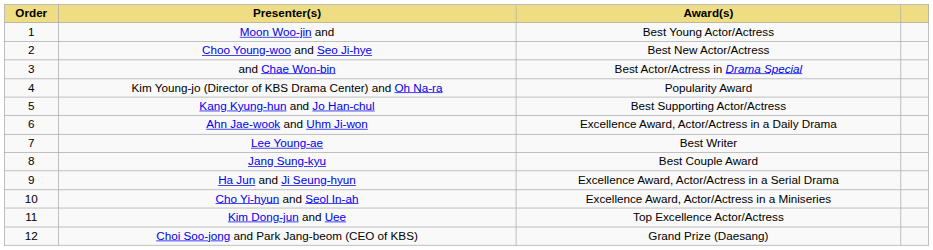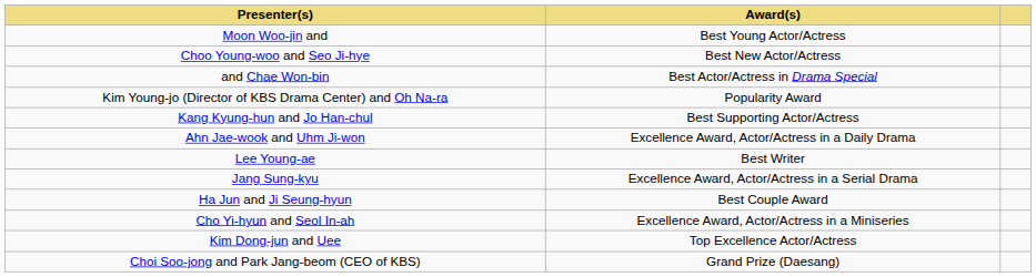- column: Order | 1 | 2 | 3 | 4 | 5 | 6 | 7 | 8 | 9 | 10 | 11 | 12
Jang Sung-kyu | Award(s): Best Couple Award -> Excellence Award, Actor/Actress in a Serial Drama
Ha Jun and Ji Seung-hyun | Award(s): Excellence Award, Actor/Actress in a Serial Drama -> Best Couple Award
